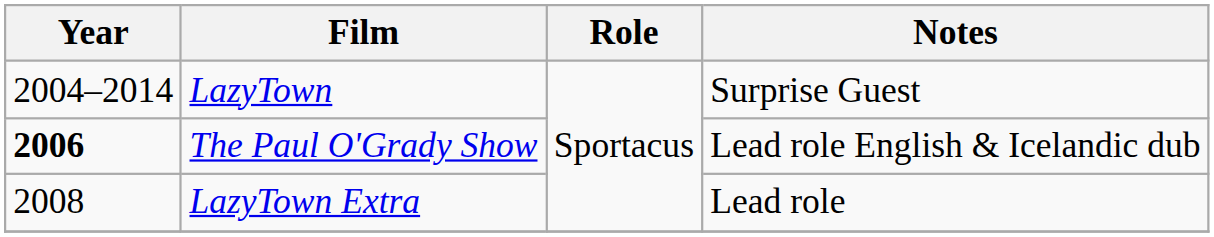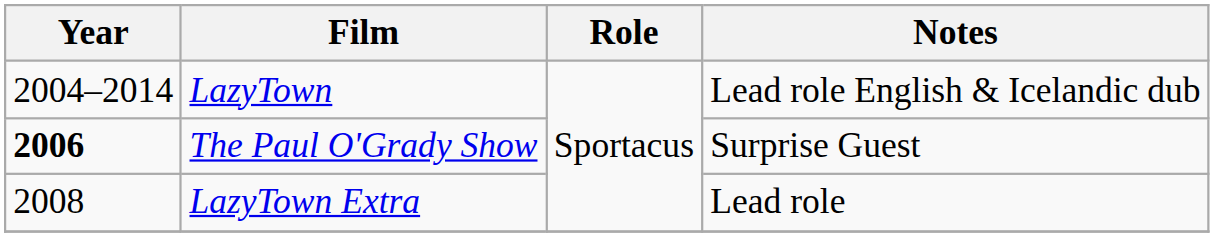LazyTown | Notes: Surprise Guest -> Lead role English & Icelandic dub
The Paul O'Grady Show | Notes: Lead role English & Icelandic dub -> Surprise Guest
